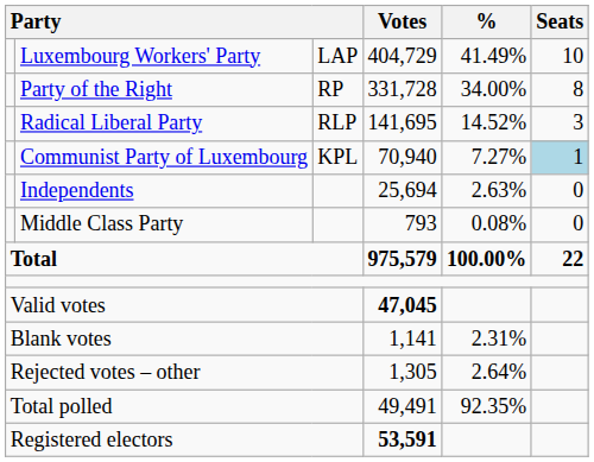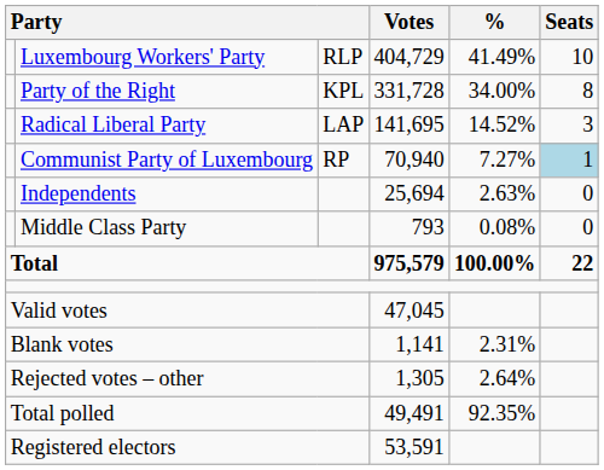Luxembourg Workers' Party | column 3: LAP -> RLP
Party of the Right | column 3: RP -> KPL
Radical Liberal Party | column 3: RLP -> LAP
Communist Party of Luxembourg | column 3: KPL -> RP
Valid votes | Votes: bold -> normal
Registered electors | Votes: bold -> normal
